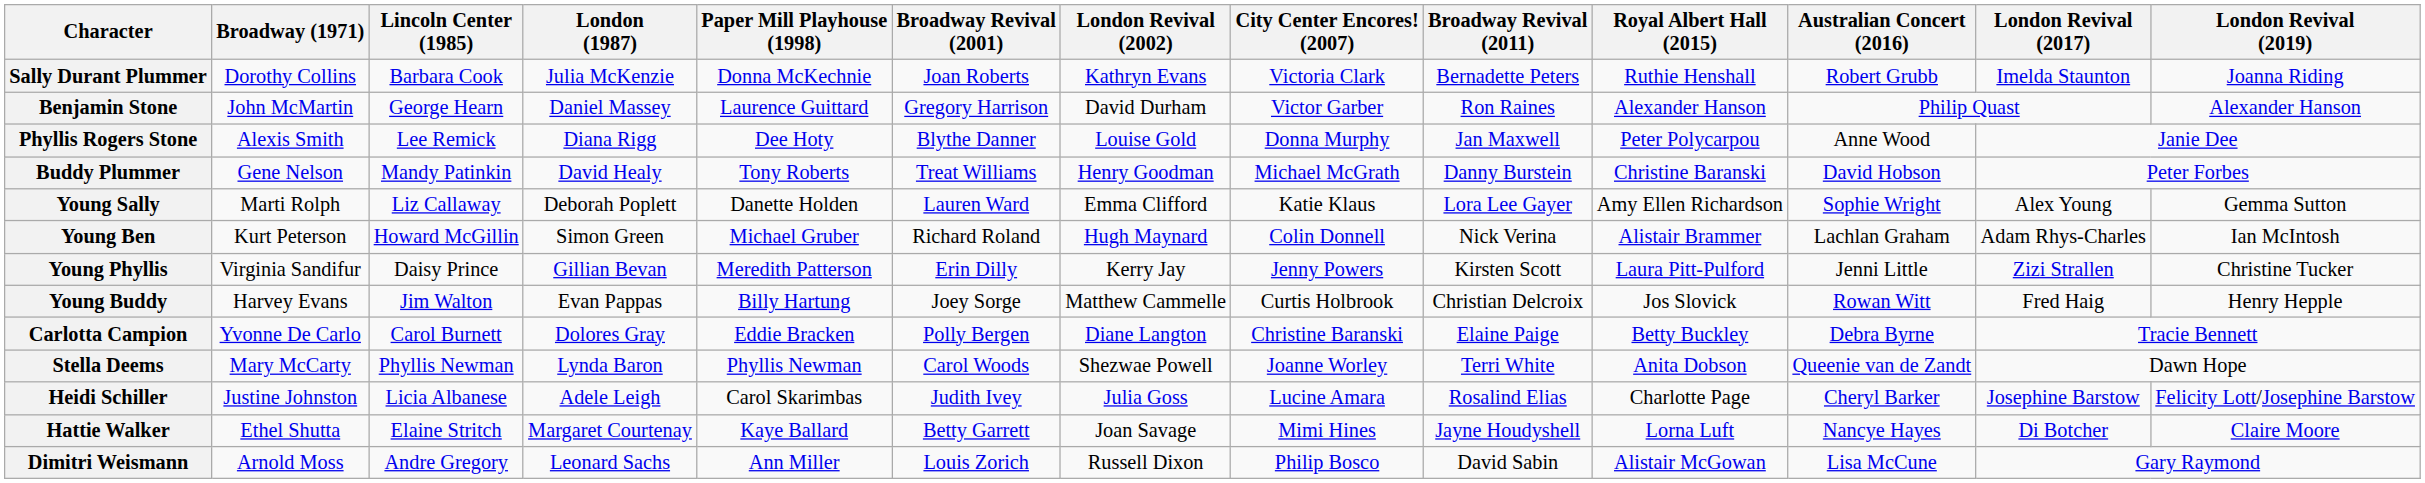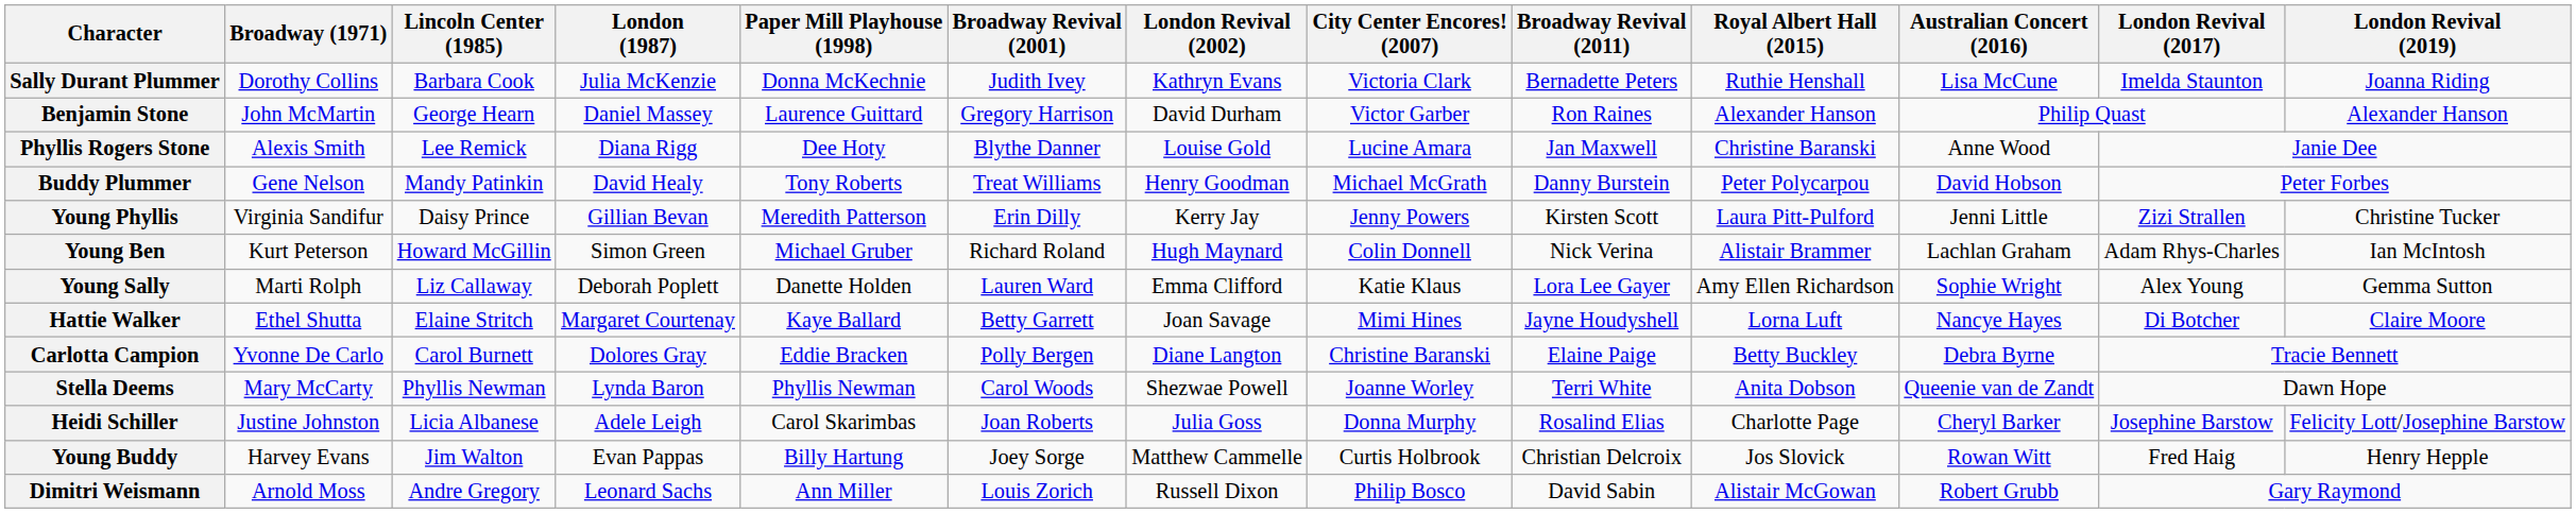Sally Durant Plummer | Broadway Revival (2001): Joan Roberts -> Judith Ivey
Sally Durant Plummer | Australian Concert (2016): Robert Grubb -> Lisa McCune
Phyllis Rogers Stone | City Center Encores! (2007): Donna Murphy -> Lucine Amara
Phyllis Rogers Stone | Royal Albert Hall (2015): Peter Polycarpou -> Christine Baranski
Buddy Plummer | Royal Albert Hall (2015): Christine Baranski -> Peter Polycarpou
rows swapped: Young Sally <-> Young Phyllis
rows swapped: Young Buddy <-> Hattie Walker
Heidi Schiller | Broadway Revival (2001): Judith Ivey -> Joan Roberts
Heidi Schiller | City Center Encores! (2007): Lucine Amara -> Donna Murphy
Dimitri Weismann | Australian Concert (2016): Lisa McCune -> Robert Grubb
